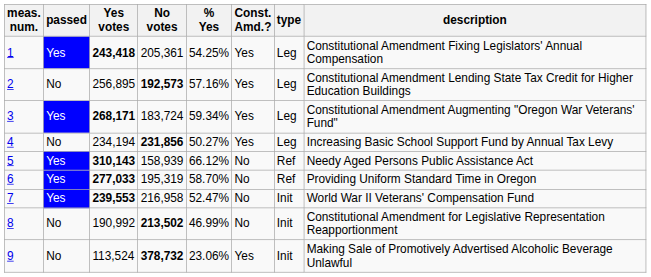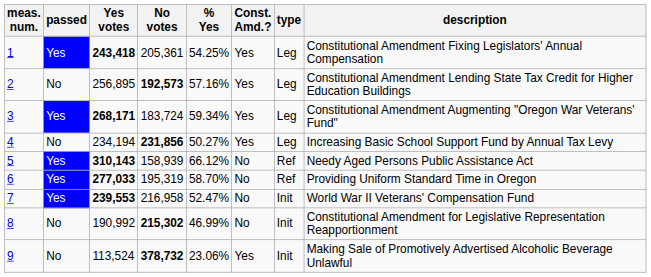8 | No votes: 213,502 -> 215,302
